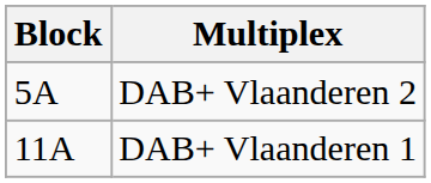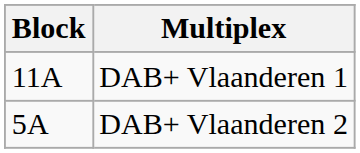rows swapped: DAB+ Vlaanderen 2 <-> DAB+ Vlaanderen 1
